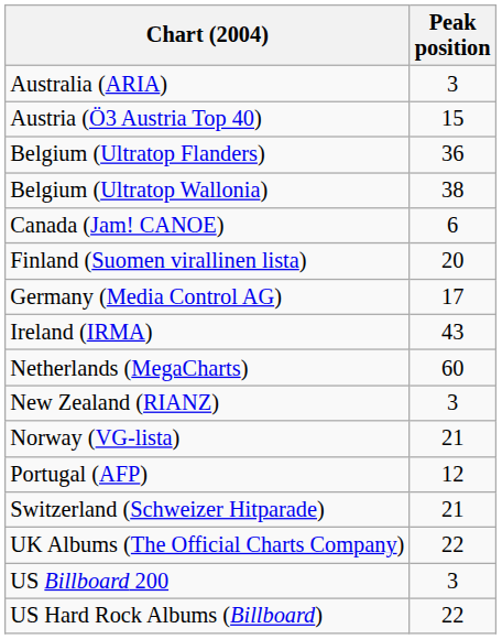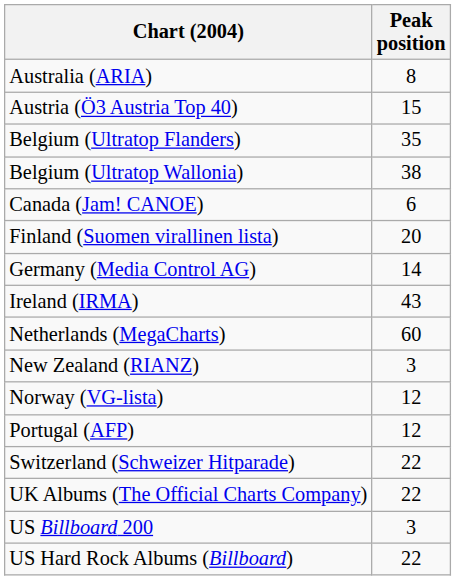Australia (ARIA) | Peak position: 3 -> 8
Belgium (Ultratop Flanders) | Peak position: 36 -> 35
Germany (Media Control AG) | Peak position: 17 -> 14
Norway (VG-lista) | Peak position: 21 -> 12
Switzerland (Schweizer Hitparade) | Peak position: 21 -> 22
